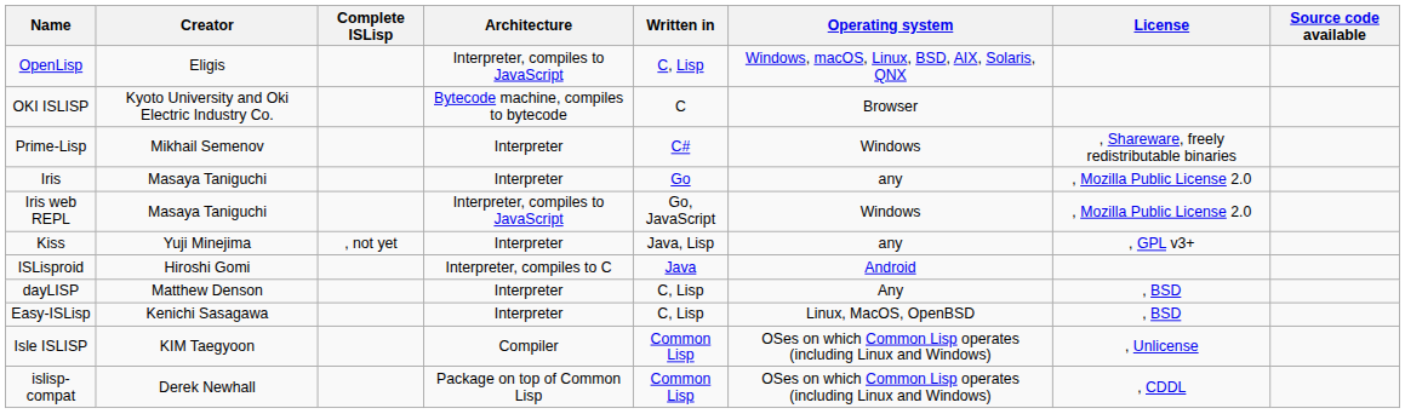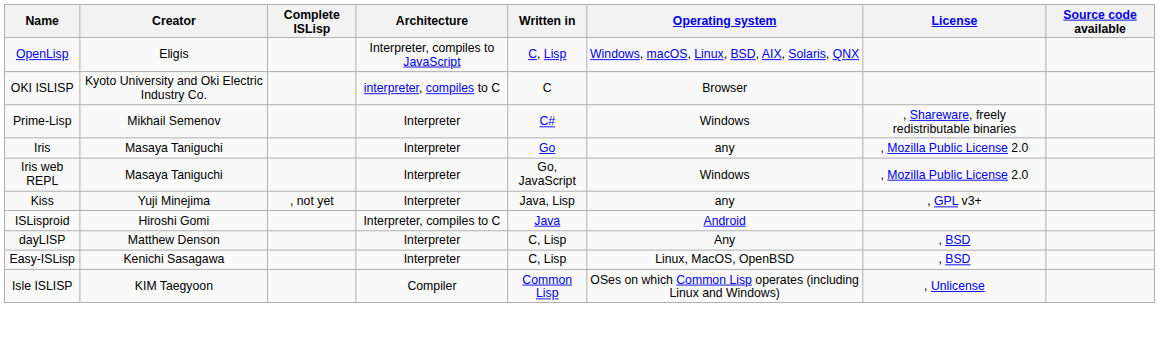OKI ISLISP | Architecture: Bytecode machine, compiles to bytecode -> interpreter, compiles to C
Iris web REPL | Architecture: Interpreter, compiles to JavaScript -> Interpreter
- row: islisp-compat | Derek Newhall | Package on top of Common Lisp | Common Lisp | OSes on which Common Lisp operates (including Linux and Windows) | , CDDL
